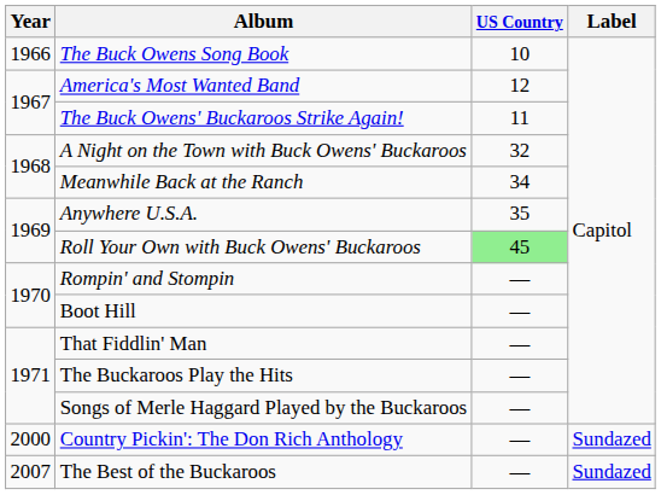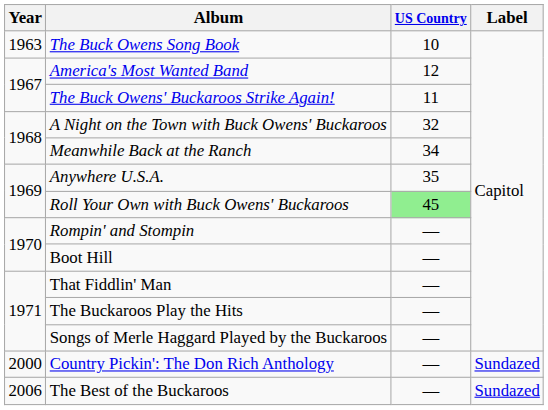The Buck Owens Song Book | Year: 1966 -> 1963
The Best of the Buckaroos | Year: 2007 -> 2006
